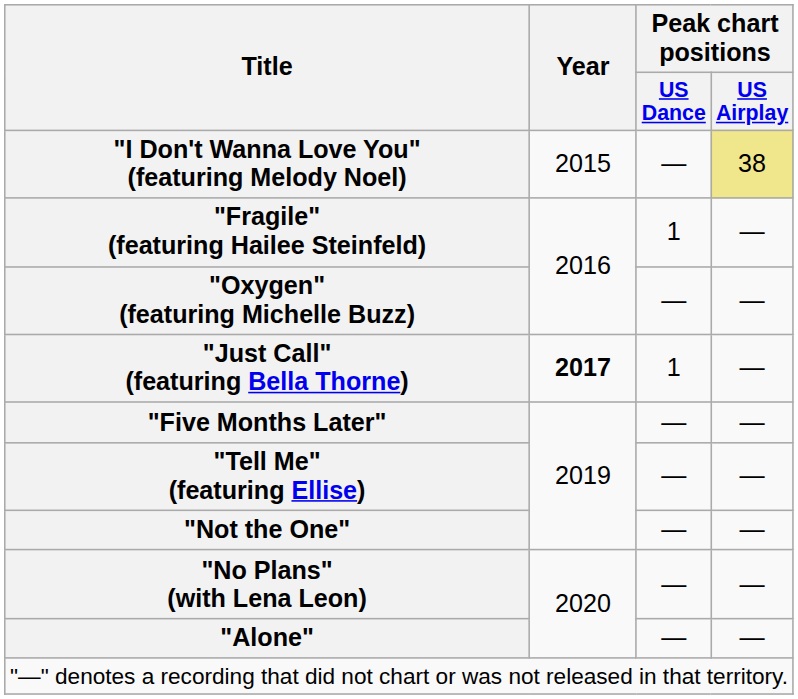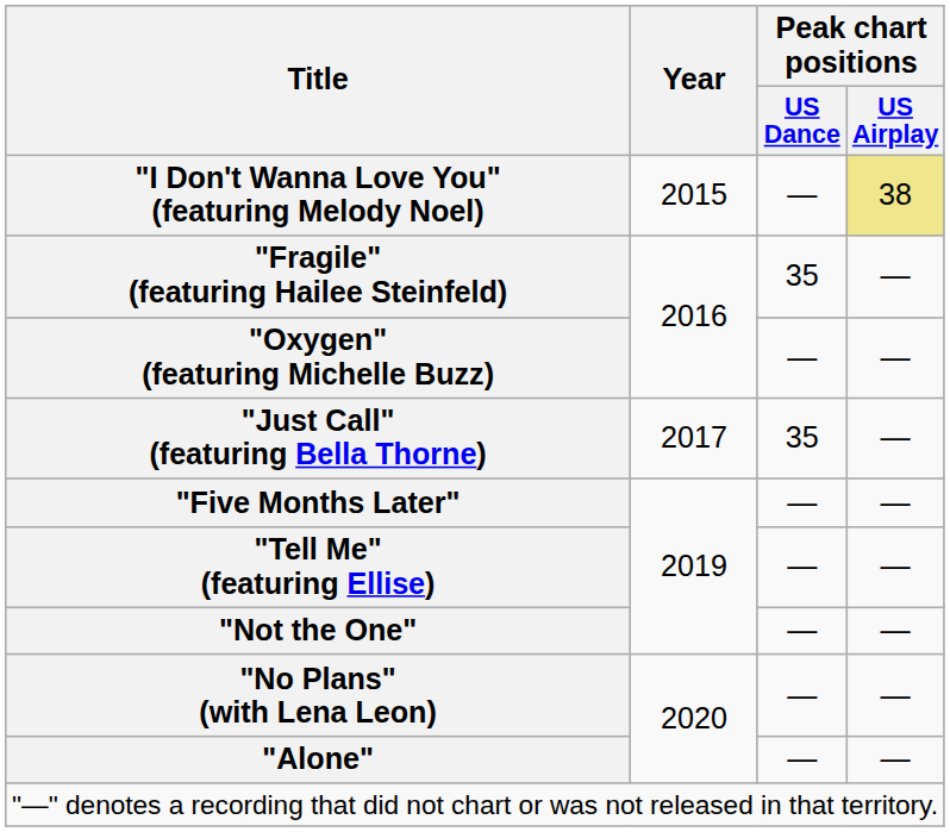"Fragile" (featuring Hailee Steinfeld) | Peak chart positions / US Dance: 1 -> 35
"Just Call" (featuring Bella Thorne) | Year: bold -> normal
"Just Call" (featuring Bella Thorne) | Peak chart positions / US Dance: 1 -> 35
